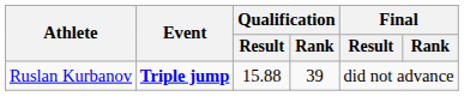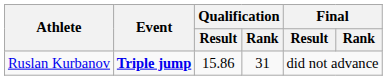Ruslan Kurbanov | Qualification / Result: 15.88 -> 15.86
Ruslan Kurbanov | Qualification / Rank: 39 -> 31
